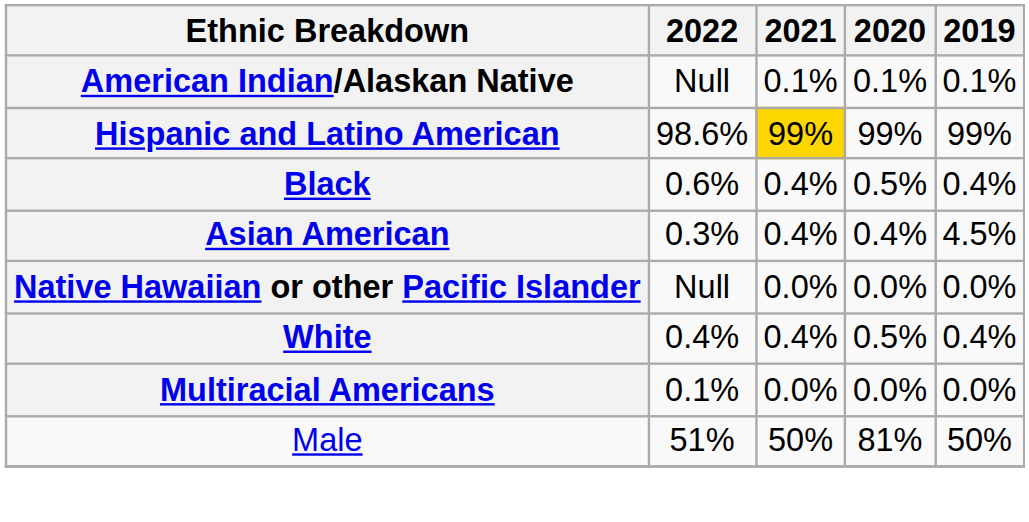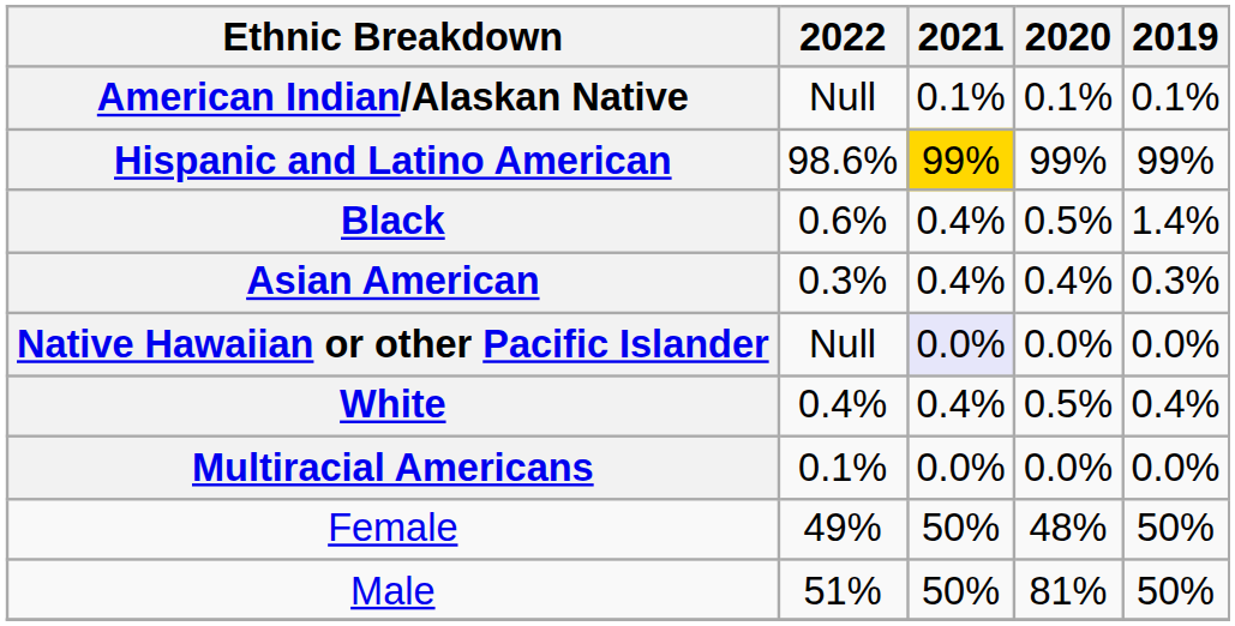Black | 2019: 0.4% -> 1.4%
Asian American | 2019: 4.5% -> 0.3%
Native Hawaiian or other Pacific Islander | 2021: no background -> lavender background
+ row: Female | 49% | 50% | 48% | 50%
